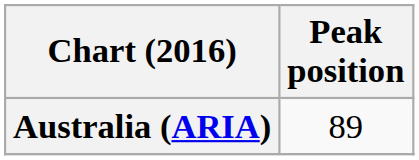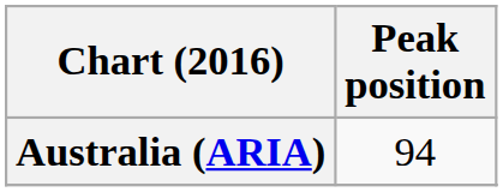Australia (ARIA) | Peak position: 89 -> 94
